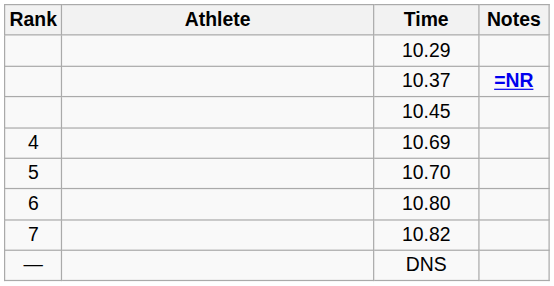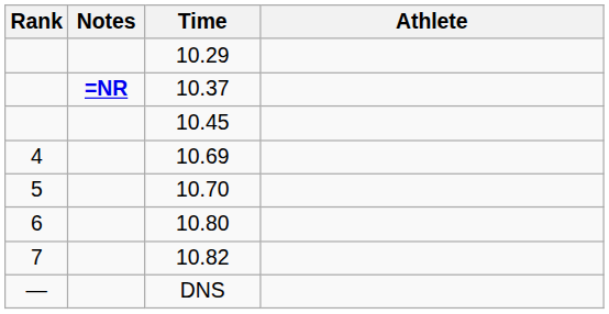columns swapped: Athlete <-> Notes
